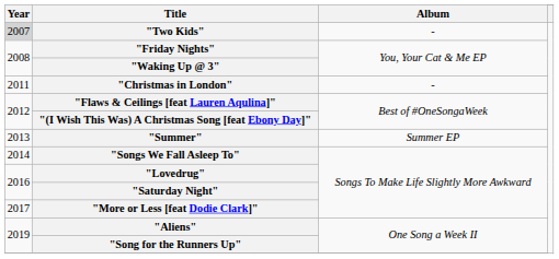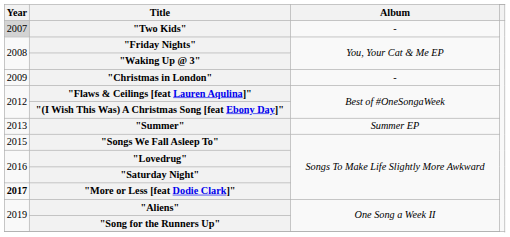"Christmas in London" | Year: 2011 -> 2009
"Songs We Fall Asleep To" | Year: 2014 -> 2015
"More or Less [feat Dodie Clark]" | Year: normal -> bold
